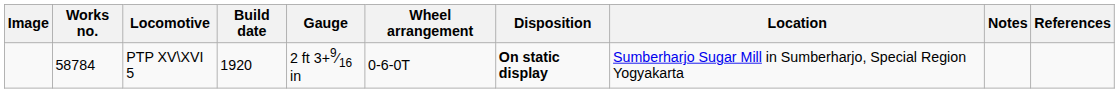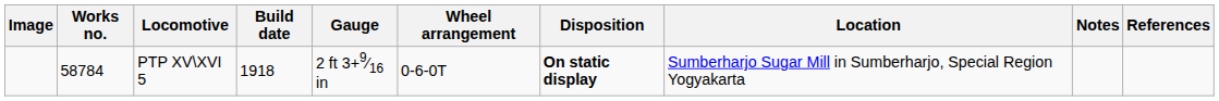PTP XV\XVI 5 | Build date: 1920 -> 1918
